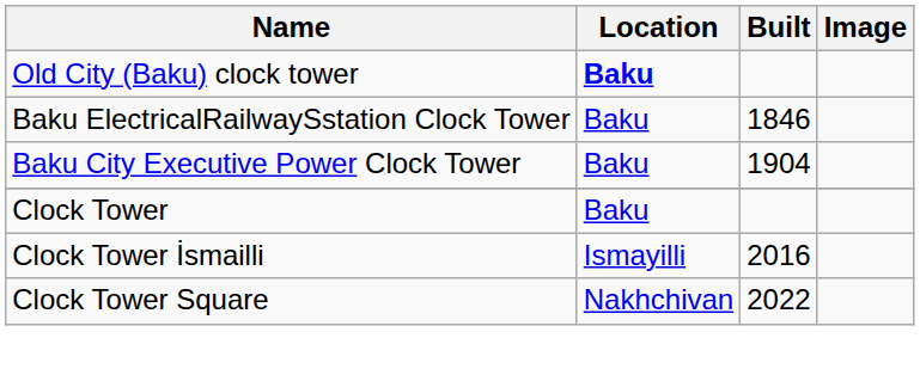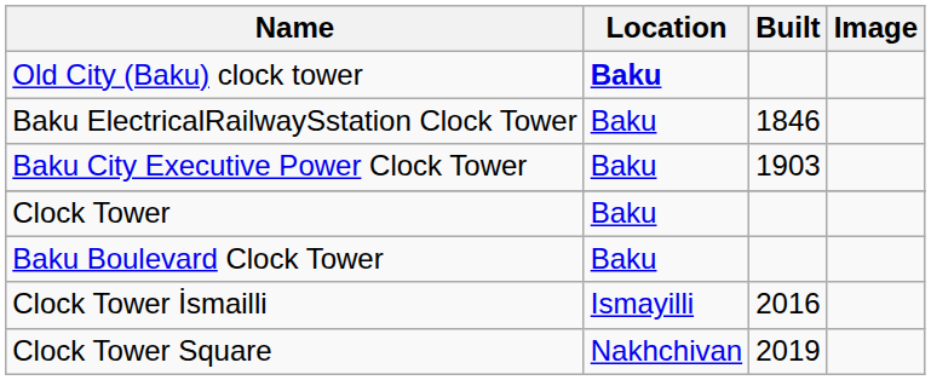Baku City Executive Power Clock Tower | Built: 1904 -> 1903
+ row: Baku Boulevard Clock Tower | Baku
Clock Tower Square | Built: 2022 -> 2019
